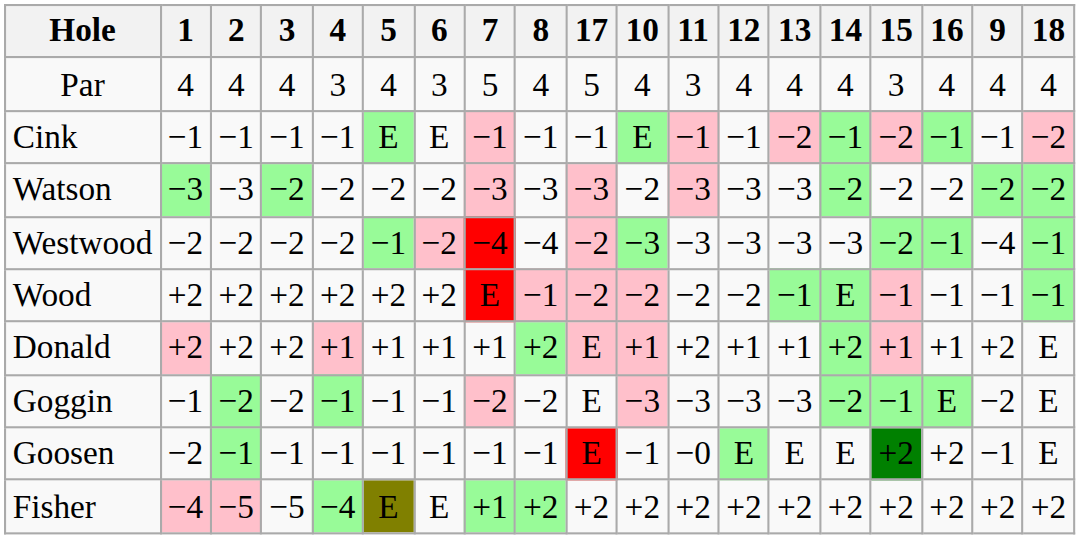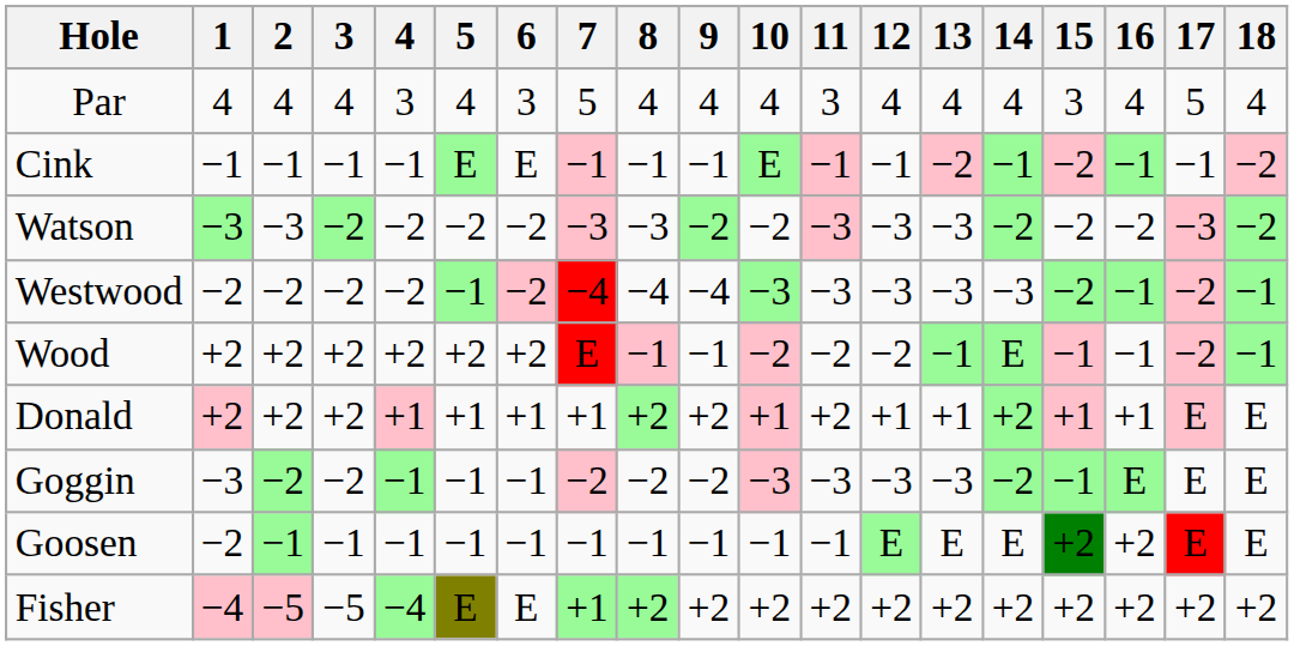columns swapped: 9 <-> 17
Goggin | 1: −1 -> −3
Goosen | 11: −0 -> −1
